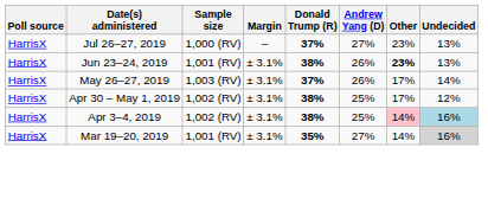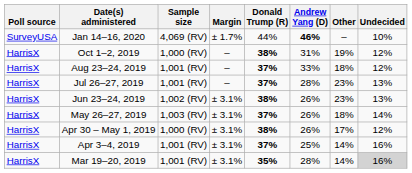+ row: SurveyUSA | Jan 14–16, 2020 | 4,069 (RV) | ± 1.7% | 44% | 46% | – | 10%
+ row: HarrisX | Oct 1–2, 2019 | 1,000 (RV) | – | 38% | 31% | 19% | 12%
+ row: HarrisX | Aug 23–24, 2019 | 1,001 (RV) | – | 37% | 33% | 18% | 12%
Jul 26–27, 2019 | Sample size: 1,000 (RV) -> 1,001 (RV)
Jul 26–27, 2019 | Andrew Yang (D): 27% -> 28%
Jun 23–24, 2019 | Sample size: 1,001 (RV) -> 1,002 (RV)
Jun 23–24, 2019 | Other: bold -> normal
May 26–27, 2019 | Other: 17% -> 18%
Apr 30 – May 1, 2019 | Sample size: 1,002 (RV) -> 1,000 (RV)
Apr 30 – May 1, 2019 | Andrew Yang (D): 25% -> 26%
Apr 3–4, 2019 | Sample size: 1,002 (RV) -> 1,001 (RV)
Apr 3–4, 2019 | Donald Trump (R): 38% -> 37%
Apr 3–4, 2019 | Other: pink background -> no background
Apr 3–4, 2019 | Undecided: lightblue background -> no background
Mar 19–20, 2019 | Andrew Yang (D): 27% -> 28%
